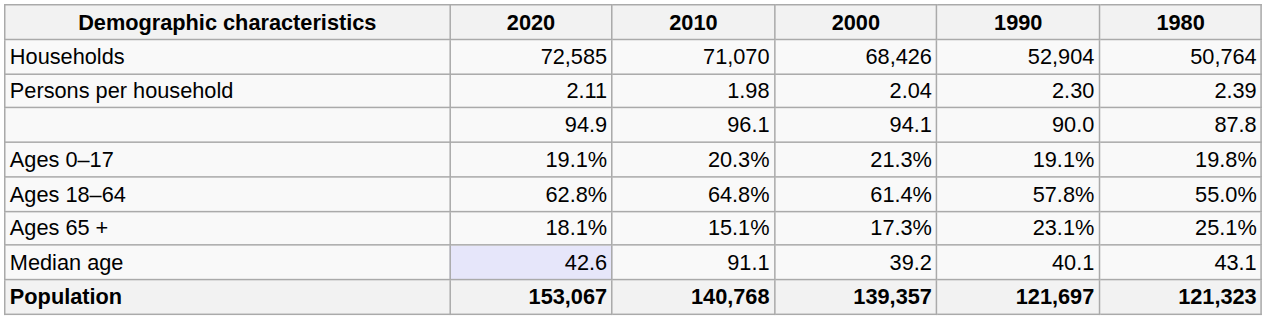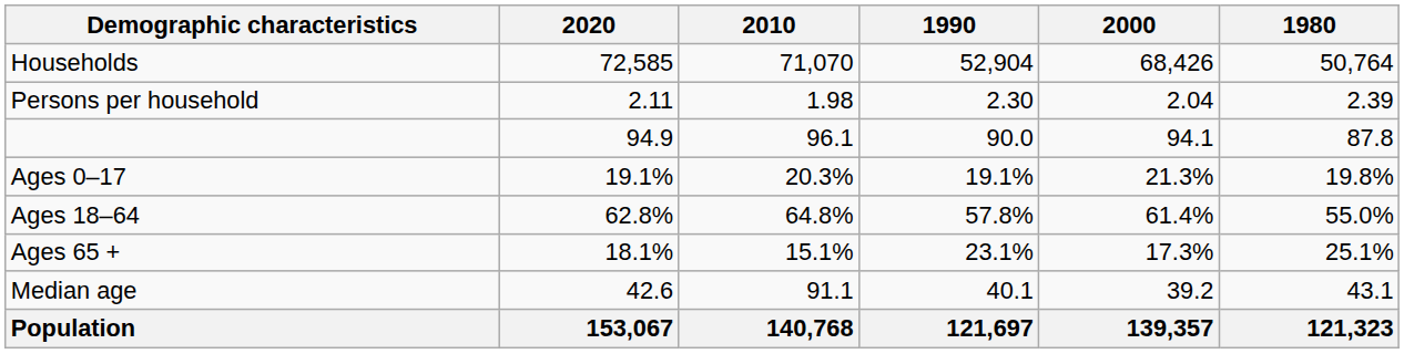columns swapped: 2000 <-> 1990
Median age | 2020: lavender background -> no background
